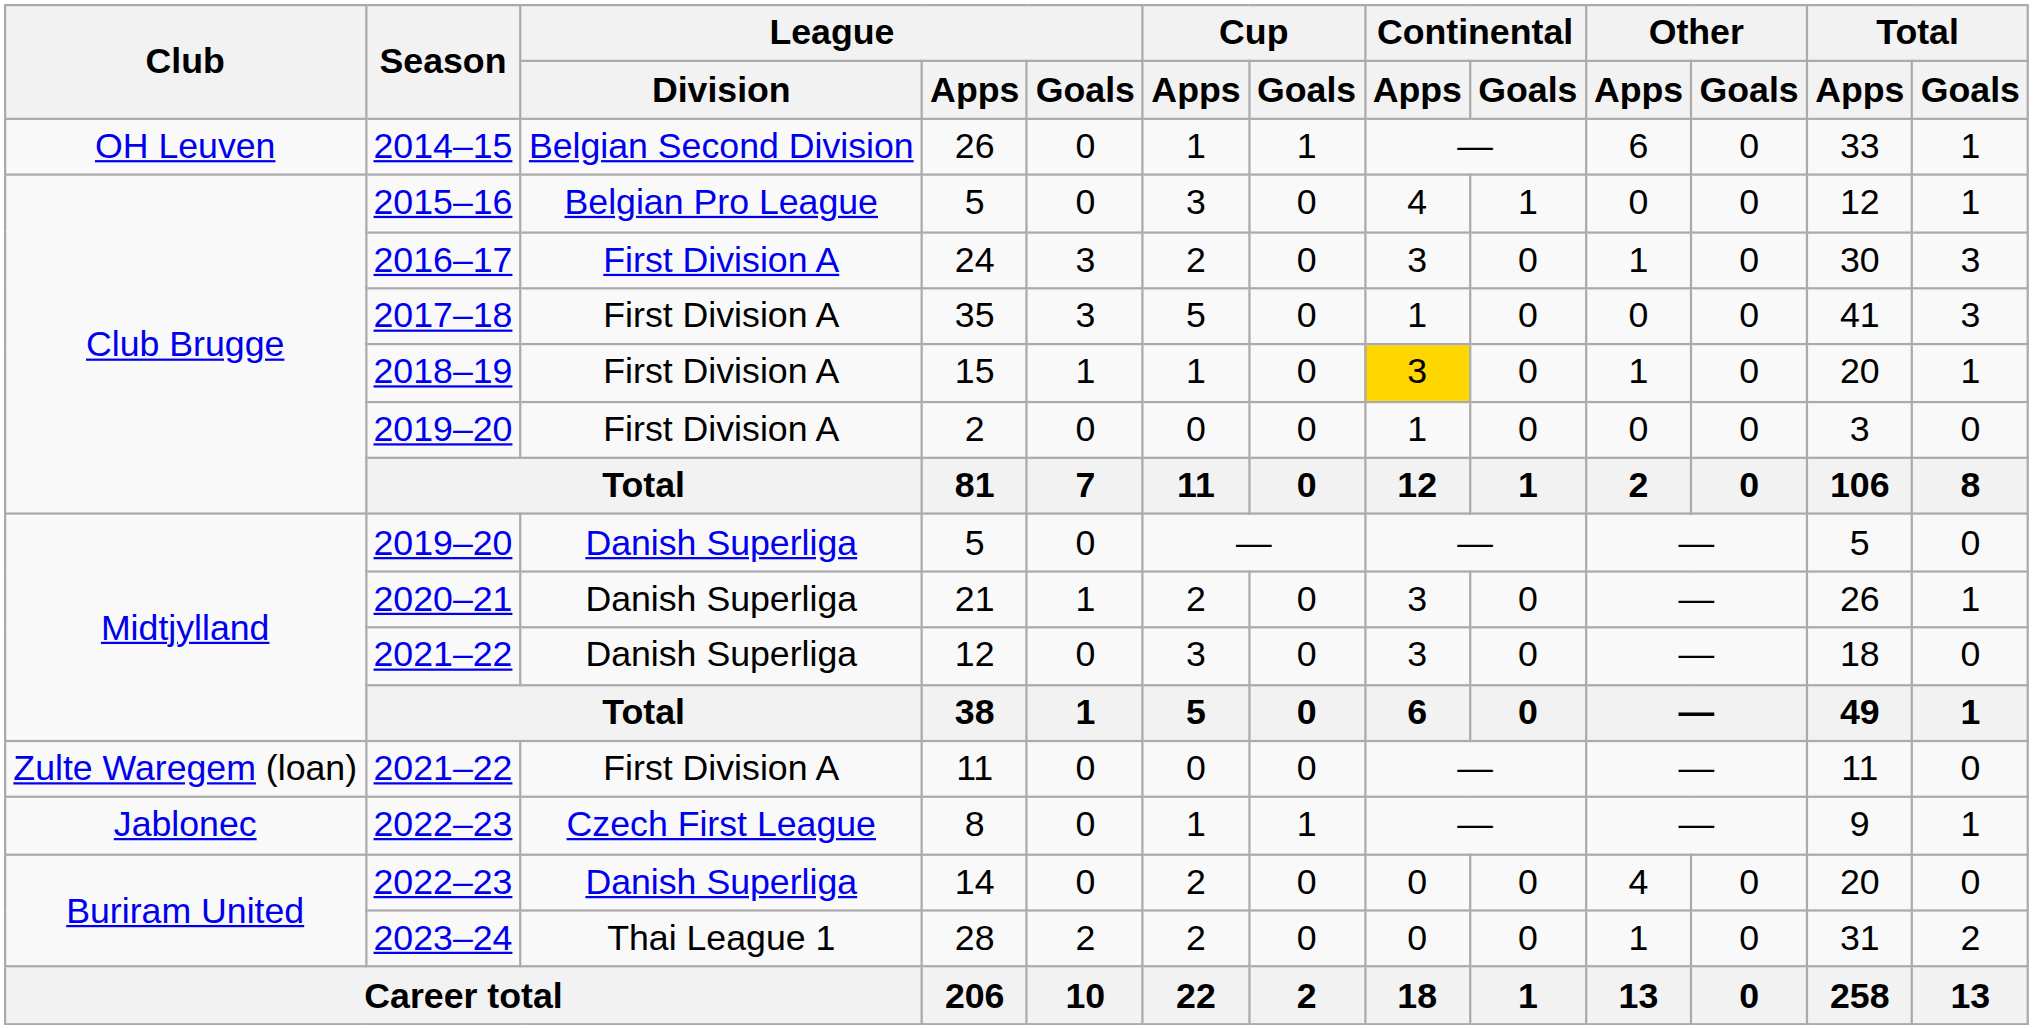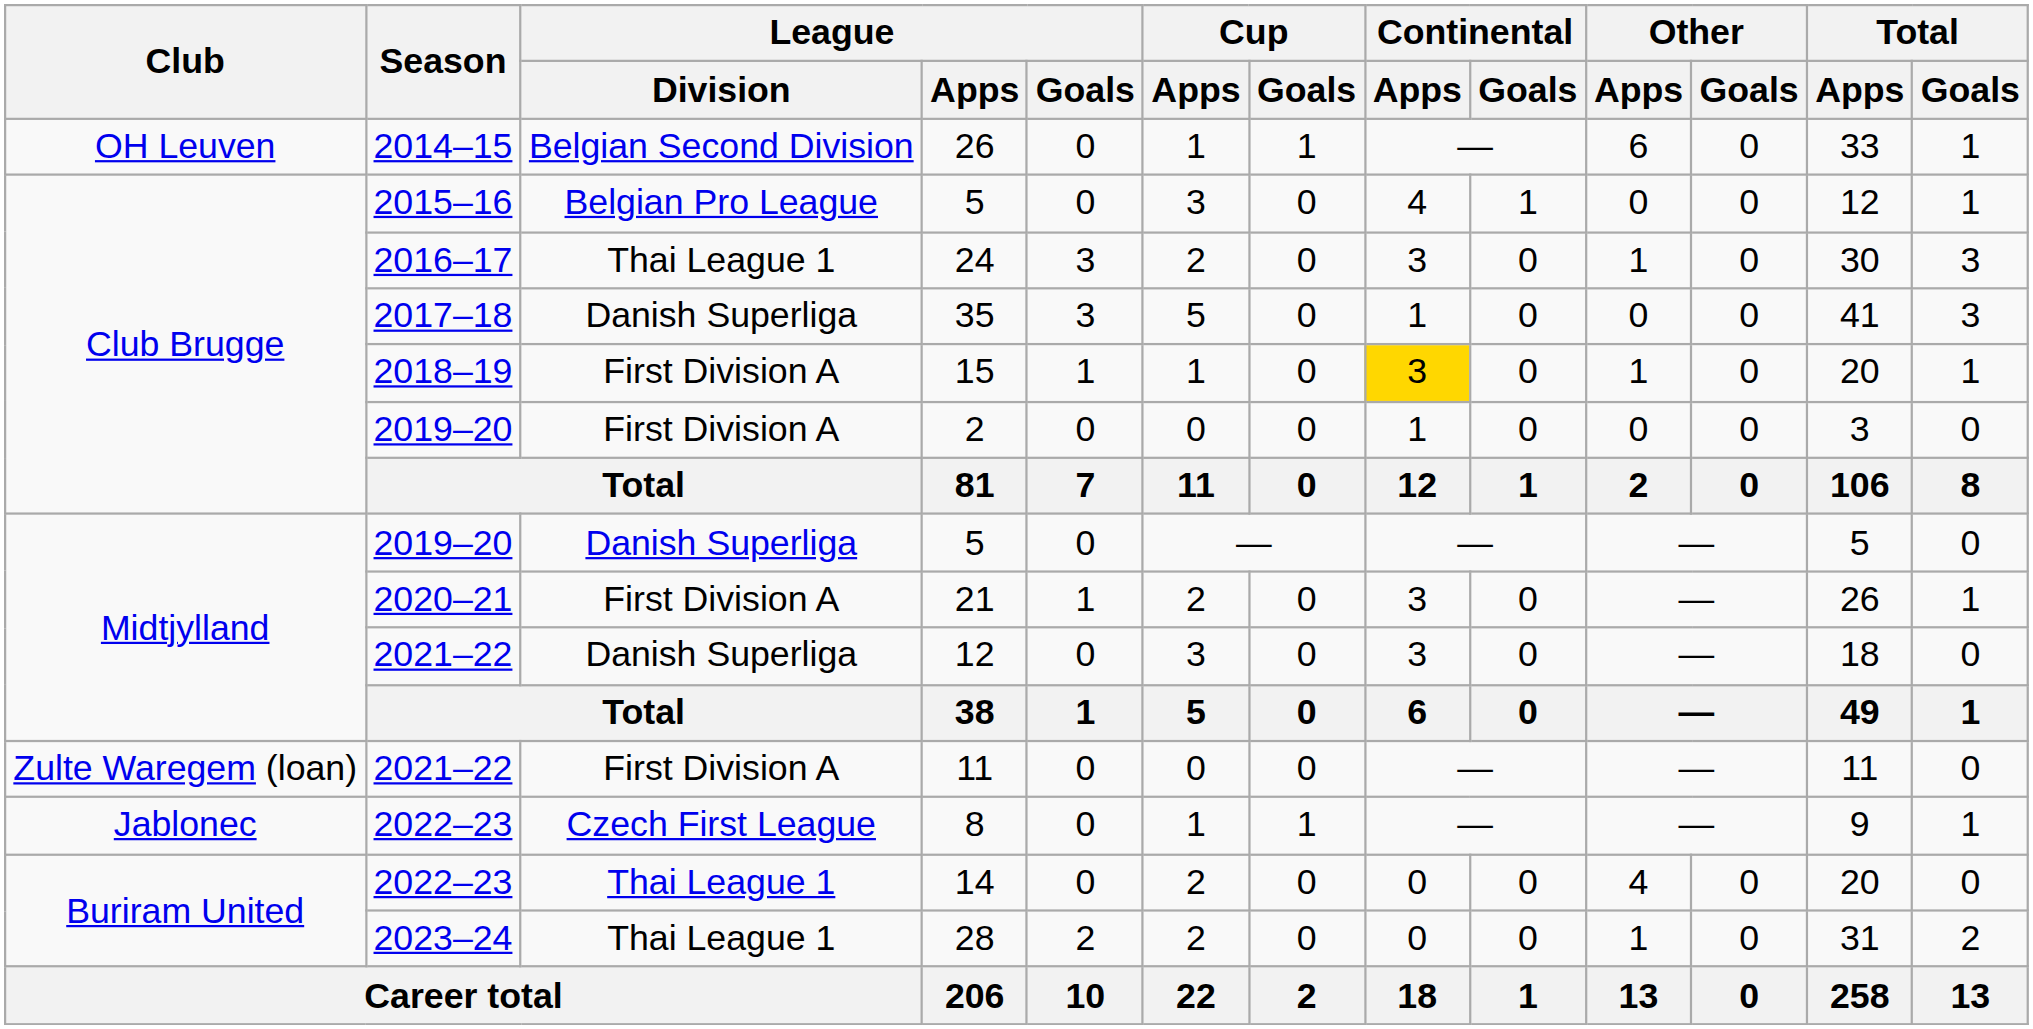24 | League / Division: First Division A -> Thai League 1
35 | League / Division: First Division A -> Danish Superliga
21 | League / Division: Danish Superliga -> First Division A
14 | League / Division: Danish Superliga -> Thai League 1
